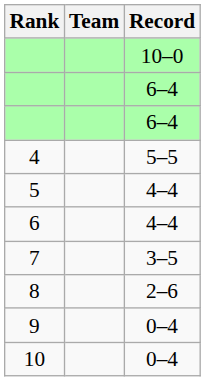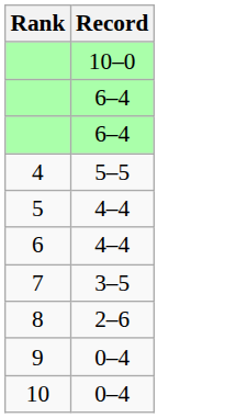- column: Team
